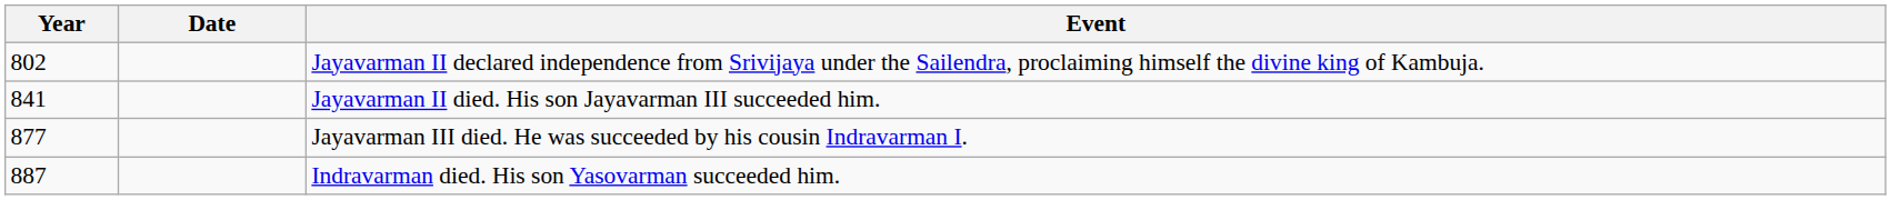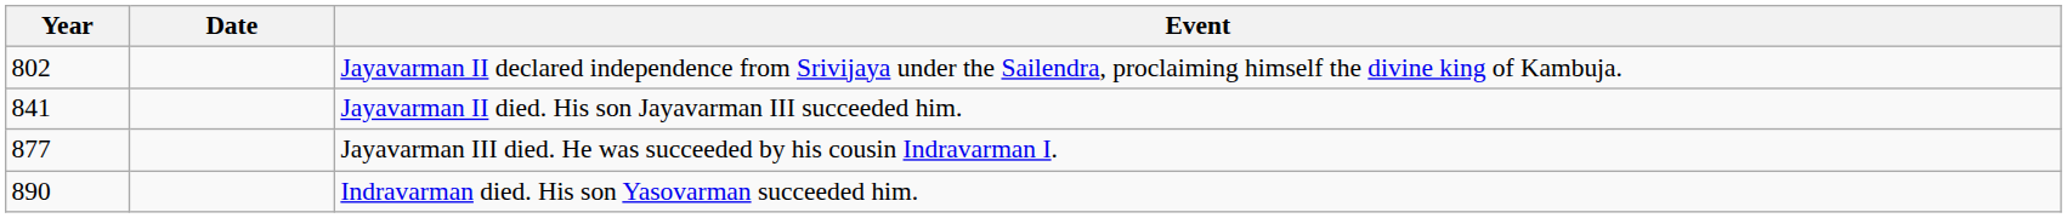Indravarman died. His son Yasovarman succeeded him. | Year: 887 -> 890
